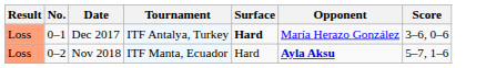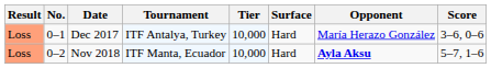+ column: Tier | 10,000 | 10,000
Dec 2017 | Surface: bold -> normal
